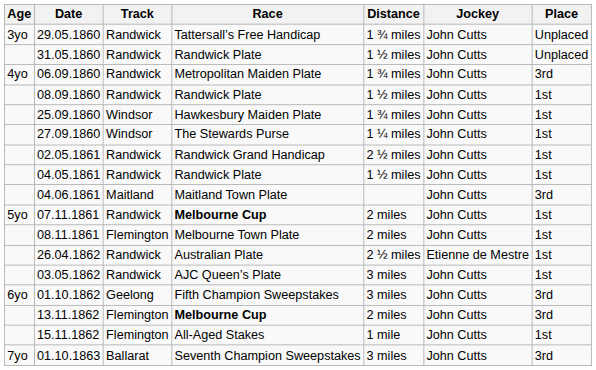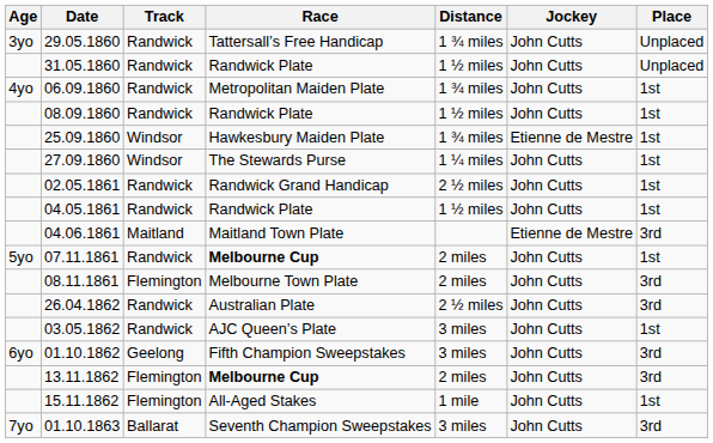06.09.1860 | Place: 3rd -> 1st
25.09.1860 | Jockey: John Cutts -> Etienne de Mestre
04.06.1861 | Jockey: John Cutts -> Etienne de Mestre
08.11.1861 | Place: 1st -> 3rd
26.04.1862 | Jockey: Etienne de Mestre -> John Cutts
26.04.1862 | Place: 1st -> 3rd
